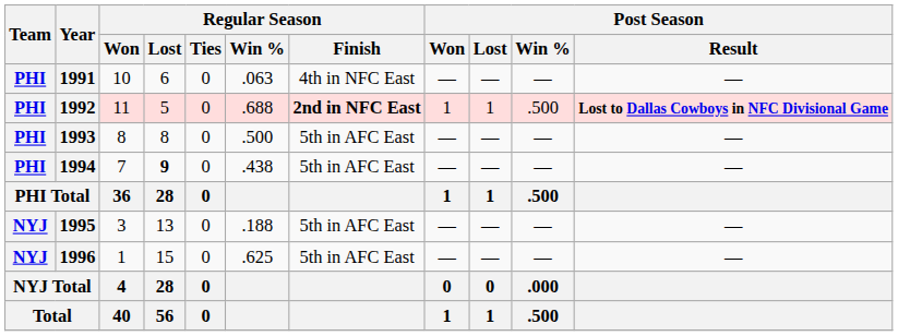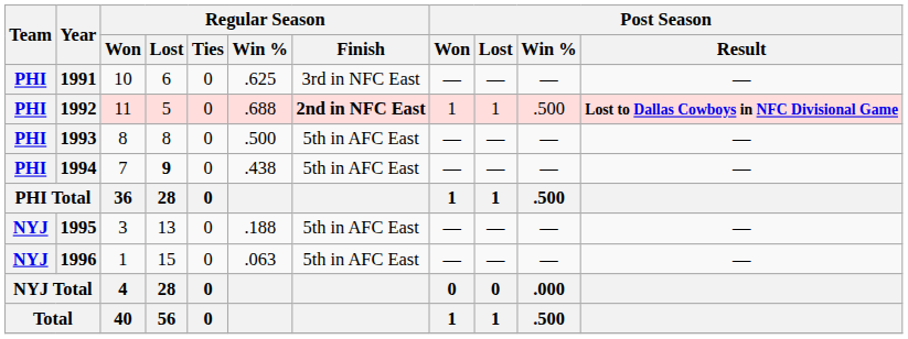1991 | Regular Season / Win %: .063 -> .625
1991 | Regular Season / Finish: 4th in NFC East -> 3rd in NFC East
1996 | Regular Season / Win %: .625 -> .063
